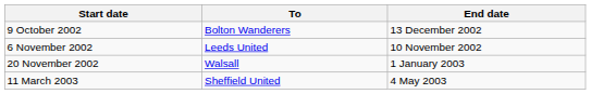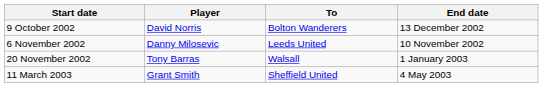+ column: Player | David Norris | Danny Milosevic | Tony Barras | Grant Smith
